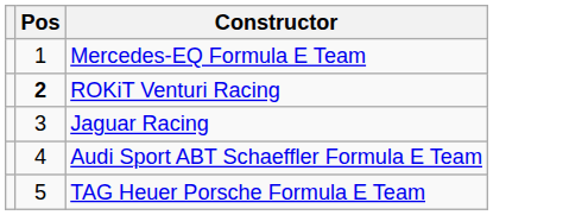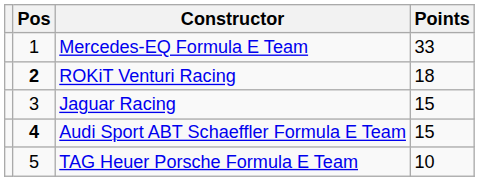+ column: Points | 33 | 18 | 15 | 15 | 10
Audi Sport ABT Schaeffler Formula E Team | Pos: normal -> bold
